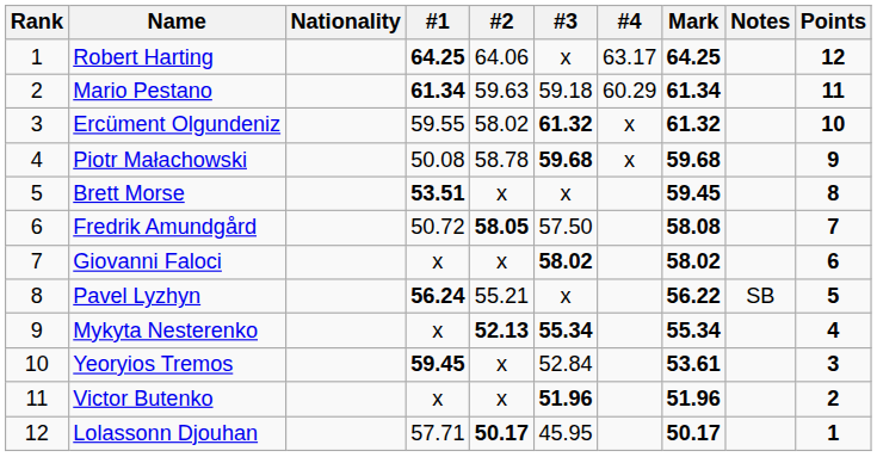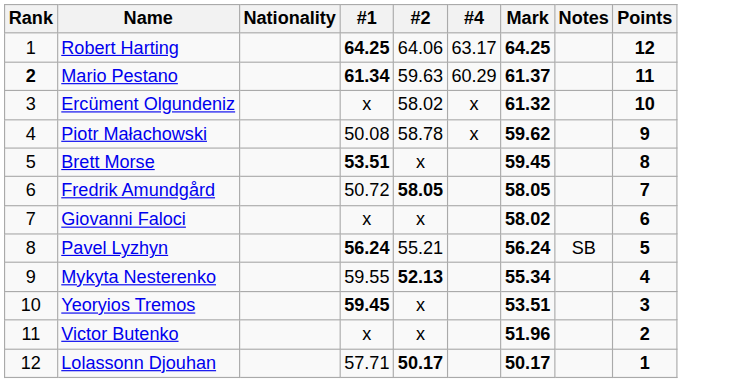- column: #3 | x | 59.18 | 61.32 | 59.68 | x | 57.50 | 58.02 | x | 55.34 | 52.84 | 51.96 | 45.95
Mario Pestano | Rank: normal -> bold
Mario Pestano | Mark: 61.34 -> 61.37
Ercüment Olgundeniz | #1: 59.55 -> x
Piotr Małachowski | Mark: 59.68 -> 59.62
Fredrik Amundgård | Mark: 58.08 -> 58.05
Pavel Lyzhyn | Mark: 56.22 -> 56.24
Mykyta Nesterenko | #1: x -> 59.55
Yeoryios Tremos | Mark: 53.61 -> 53.51
